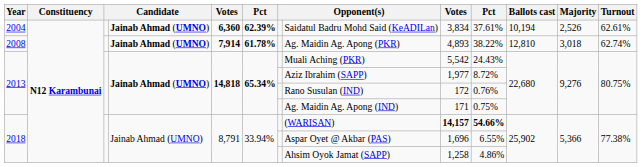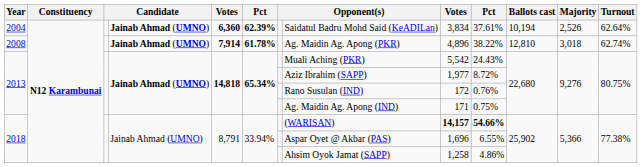2004 | Turnout: 62.61% -> 62.64%
2008 | column 9: 4,893 -> 4,896
